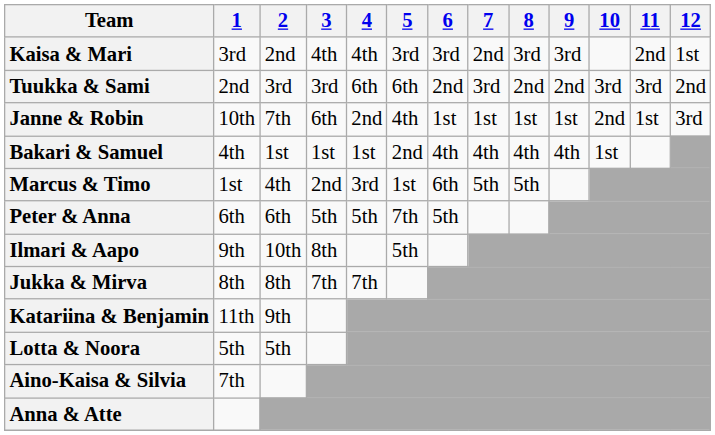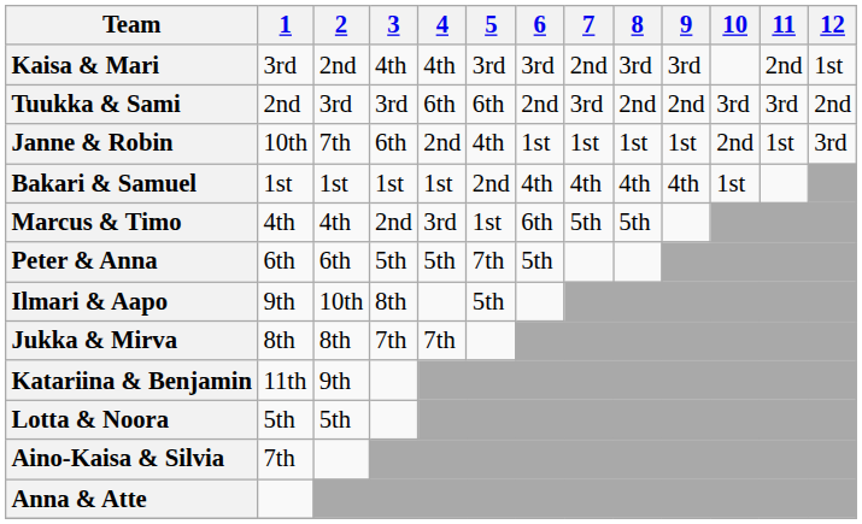Bakari & Samuel | 1: 4th -> 1st
Marcus & Timo | 1: 1st -> 4th
